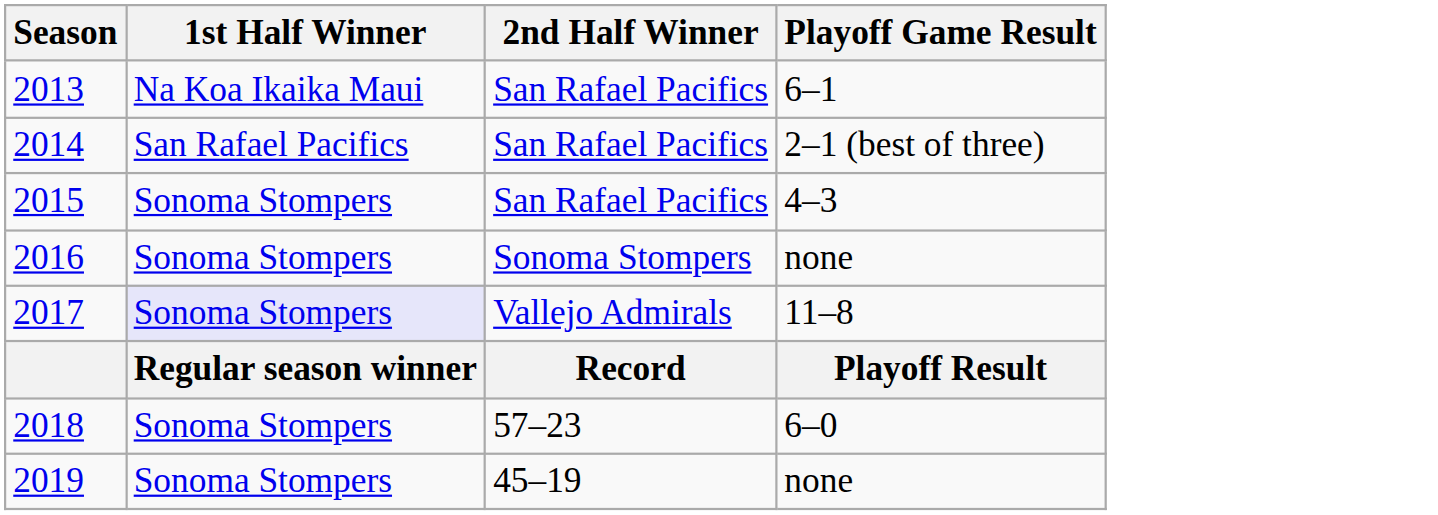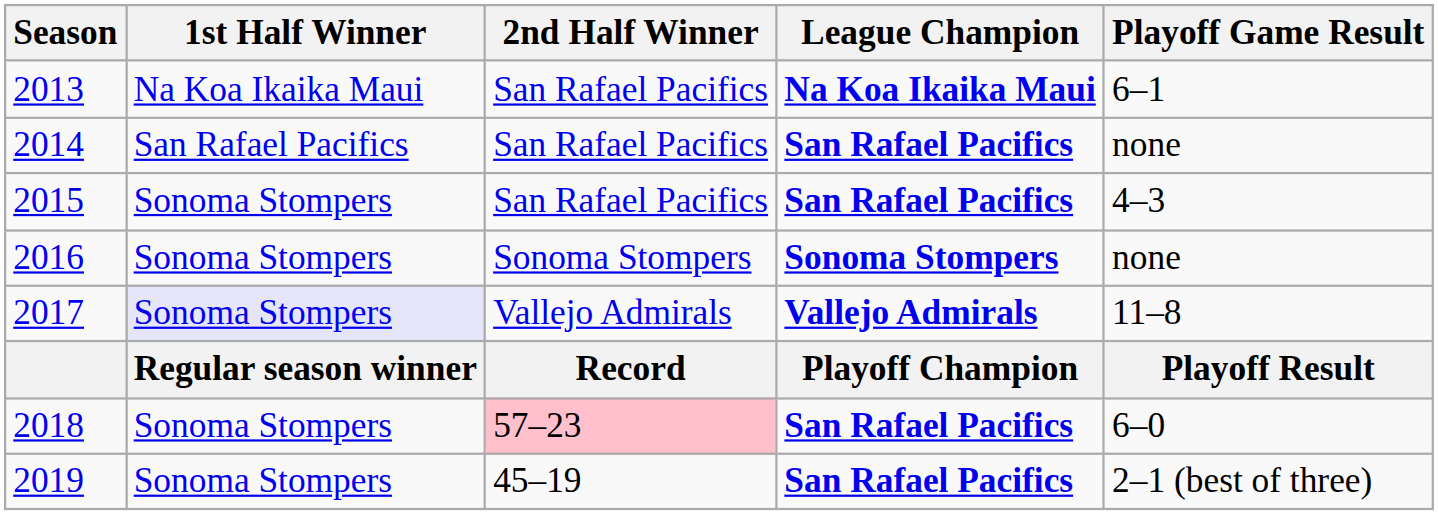+ column: League Champion | Na Koa Ikaika Maui | San Rafael Pacifics | San Rafael Pacifics | Sonoma Stompers | Vallejo Admirals | Playoff Champion | San Rafael Pacifics | San Rafael Pacifics
2014 | Playoff Game Result: 2–1 (best of three) -> none
2018 | 2nd Half Winner: no background -> pink background
2019 | Playoff Game Result: none -> 2–1 (best of three)
